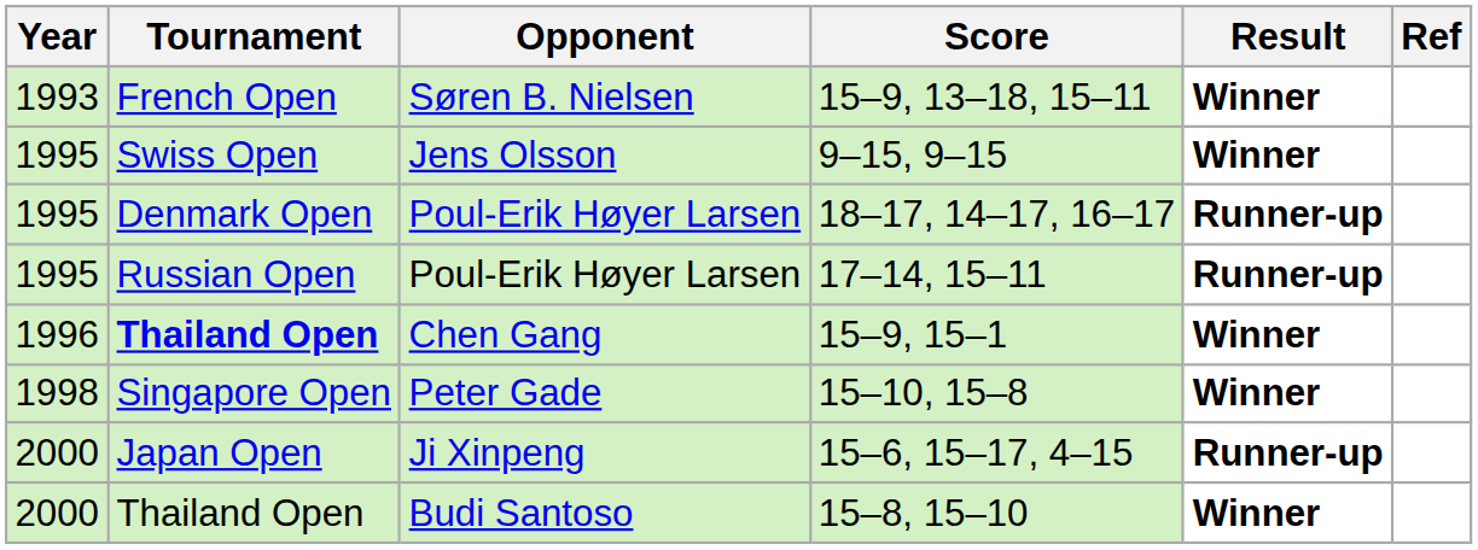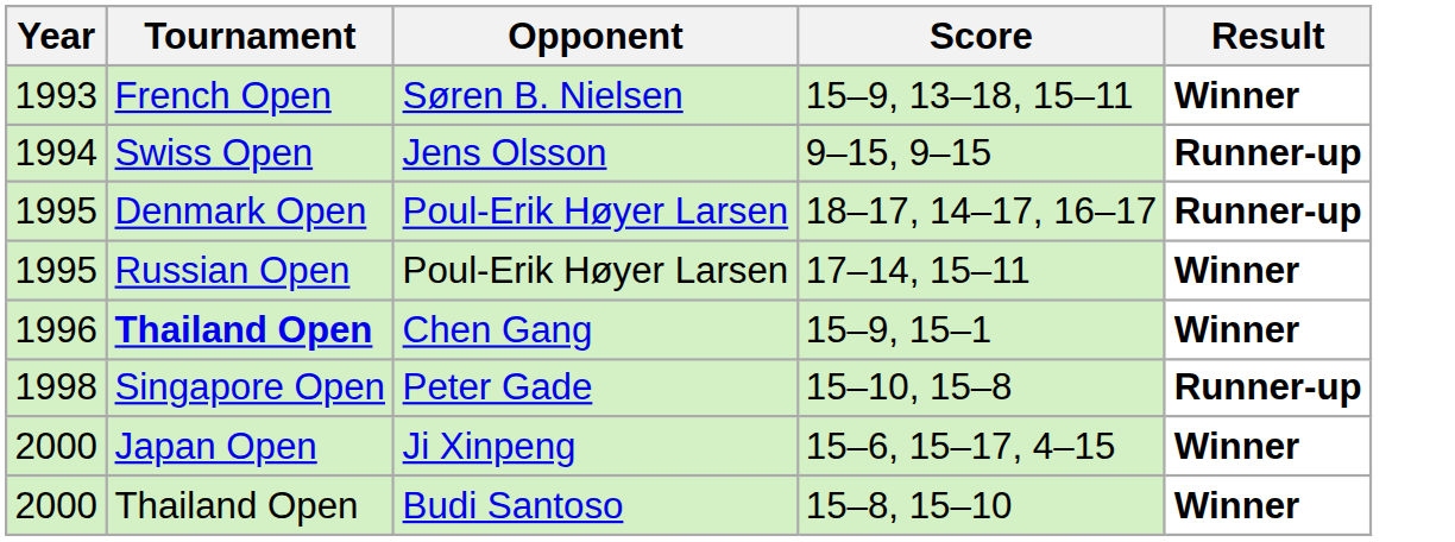- column: Ref
9–15, 9–15 | Year: 1995 -> 1994
9–15, 9–15 | Result: Winner -> Runner-up
17–14, 15–11 | Result: Runner-up -> Winner
15–10, 15–8 | Result: Winner -> Runner-up
15–6, 15–17, 4–15 | Result: Runner-up -> Winner
